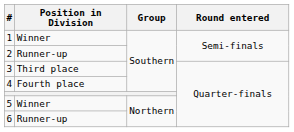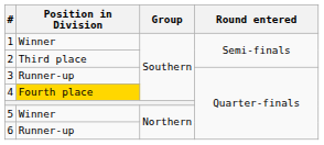2 | Position in Division: Runner-up -> Third place
3 | Position in Division: Third place -> Runner-up
4 | Position in Division: no background -> gold background
